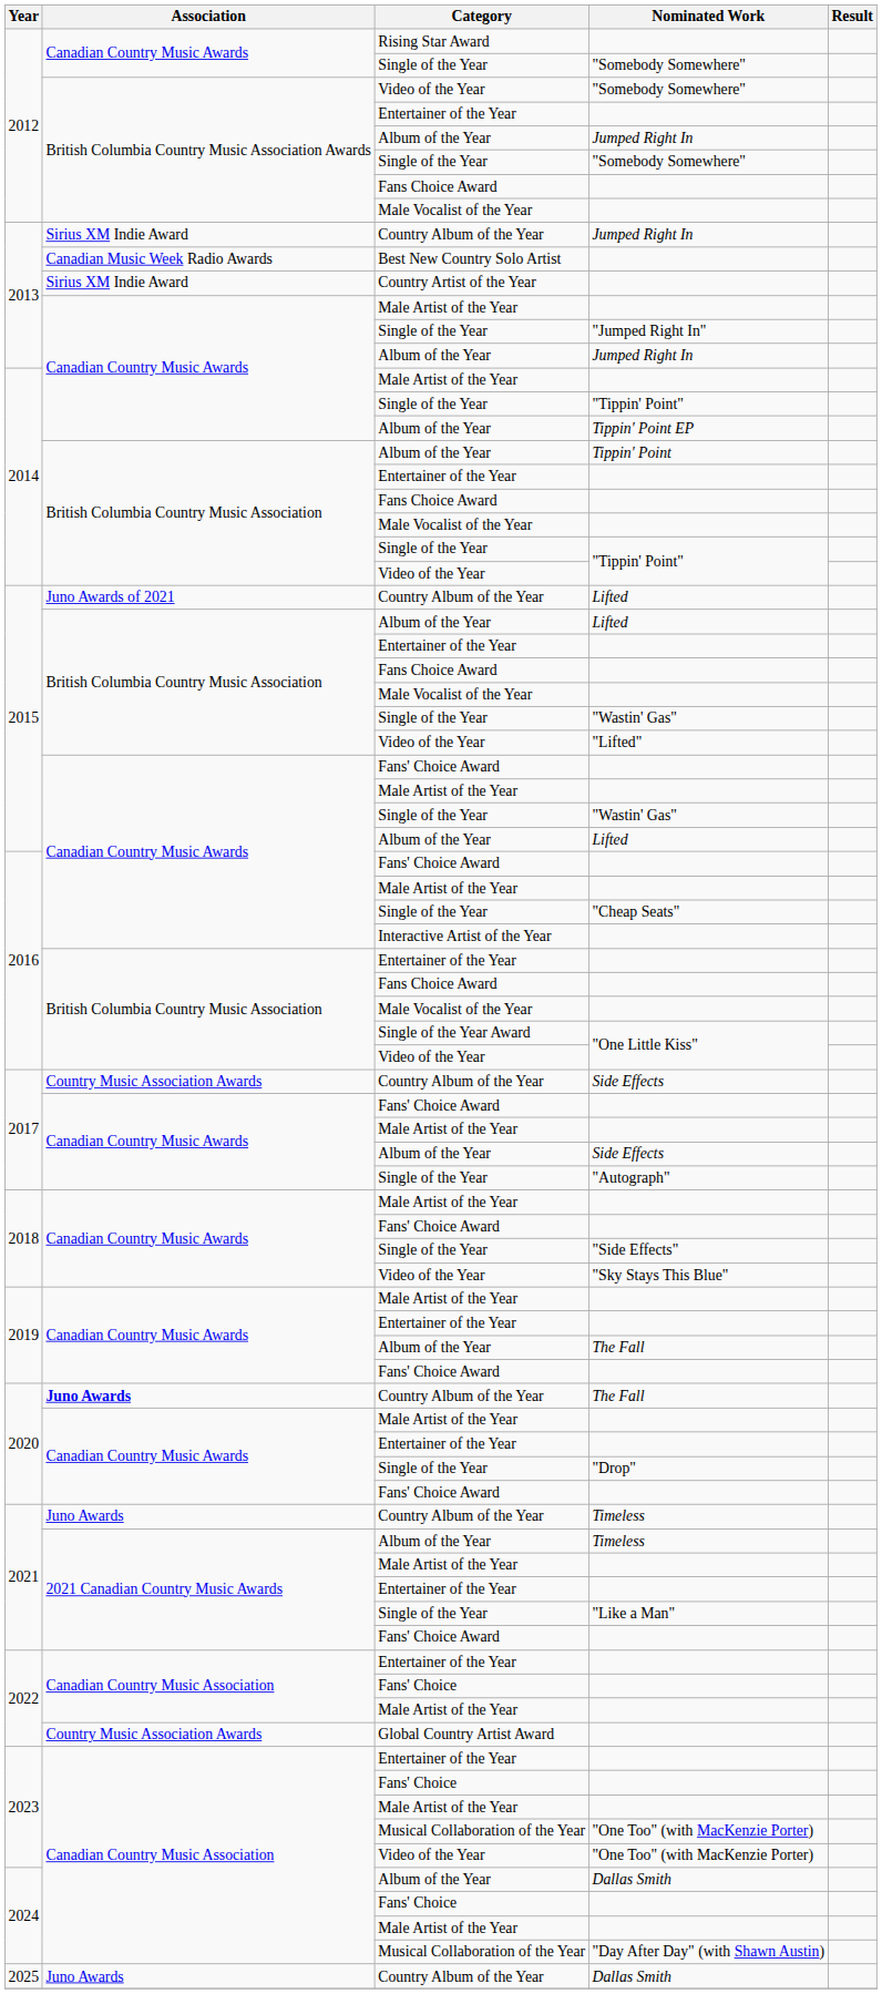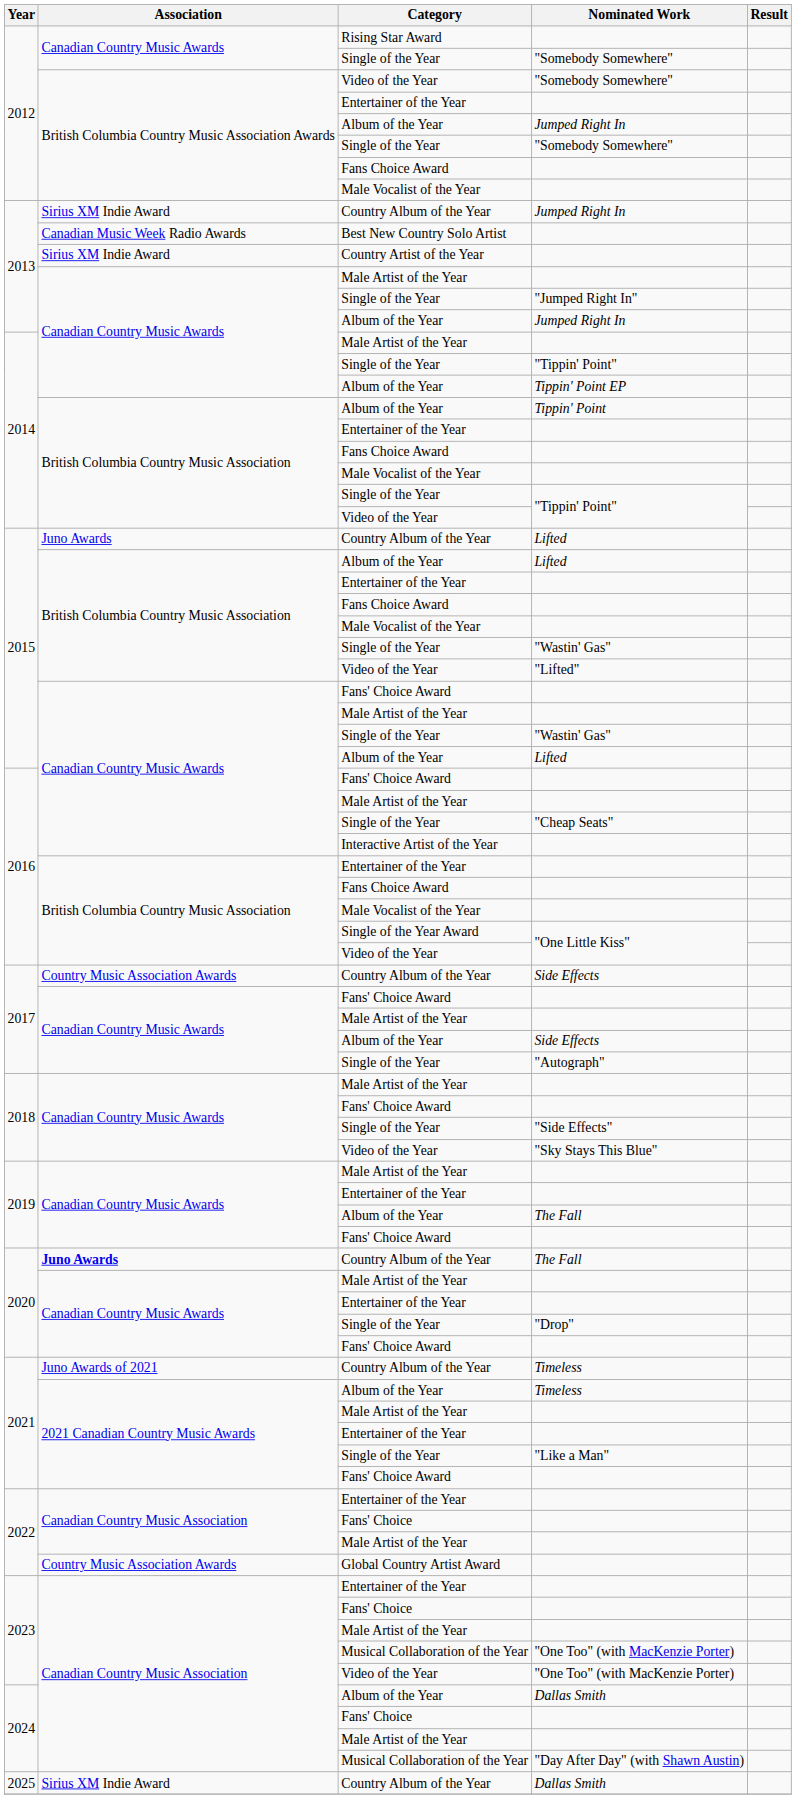Country Album of the Year / Lifted | Association: Juno Awards of 2021 -> Juno Awards
Country Album of the Year / Timeless | Association: Juno Awards -> Juno Awards of 2021
Country Album of the Year / Dallas Smith | Association: Juno Awards -> Sirius XM Indie Award
